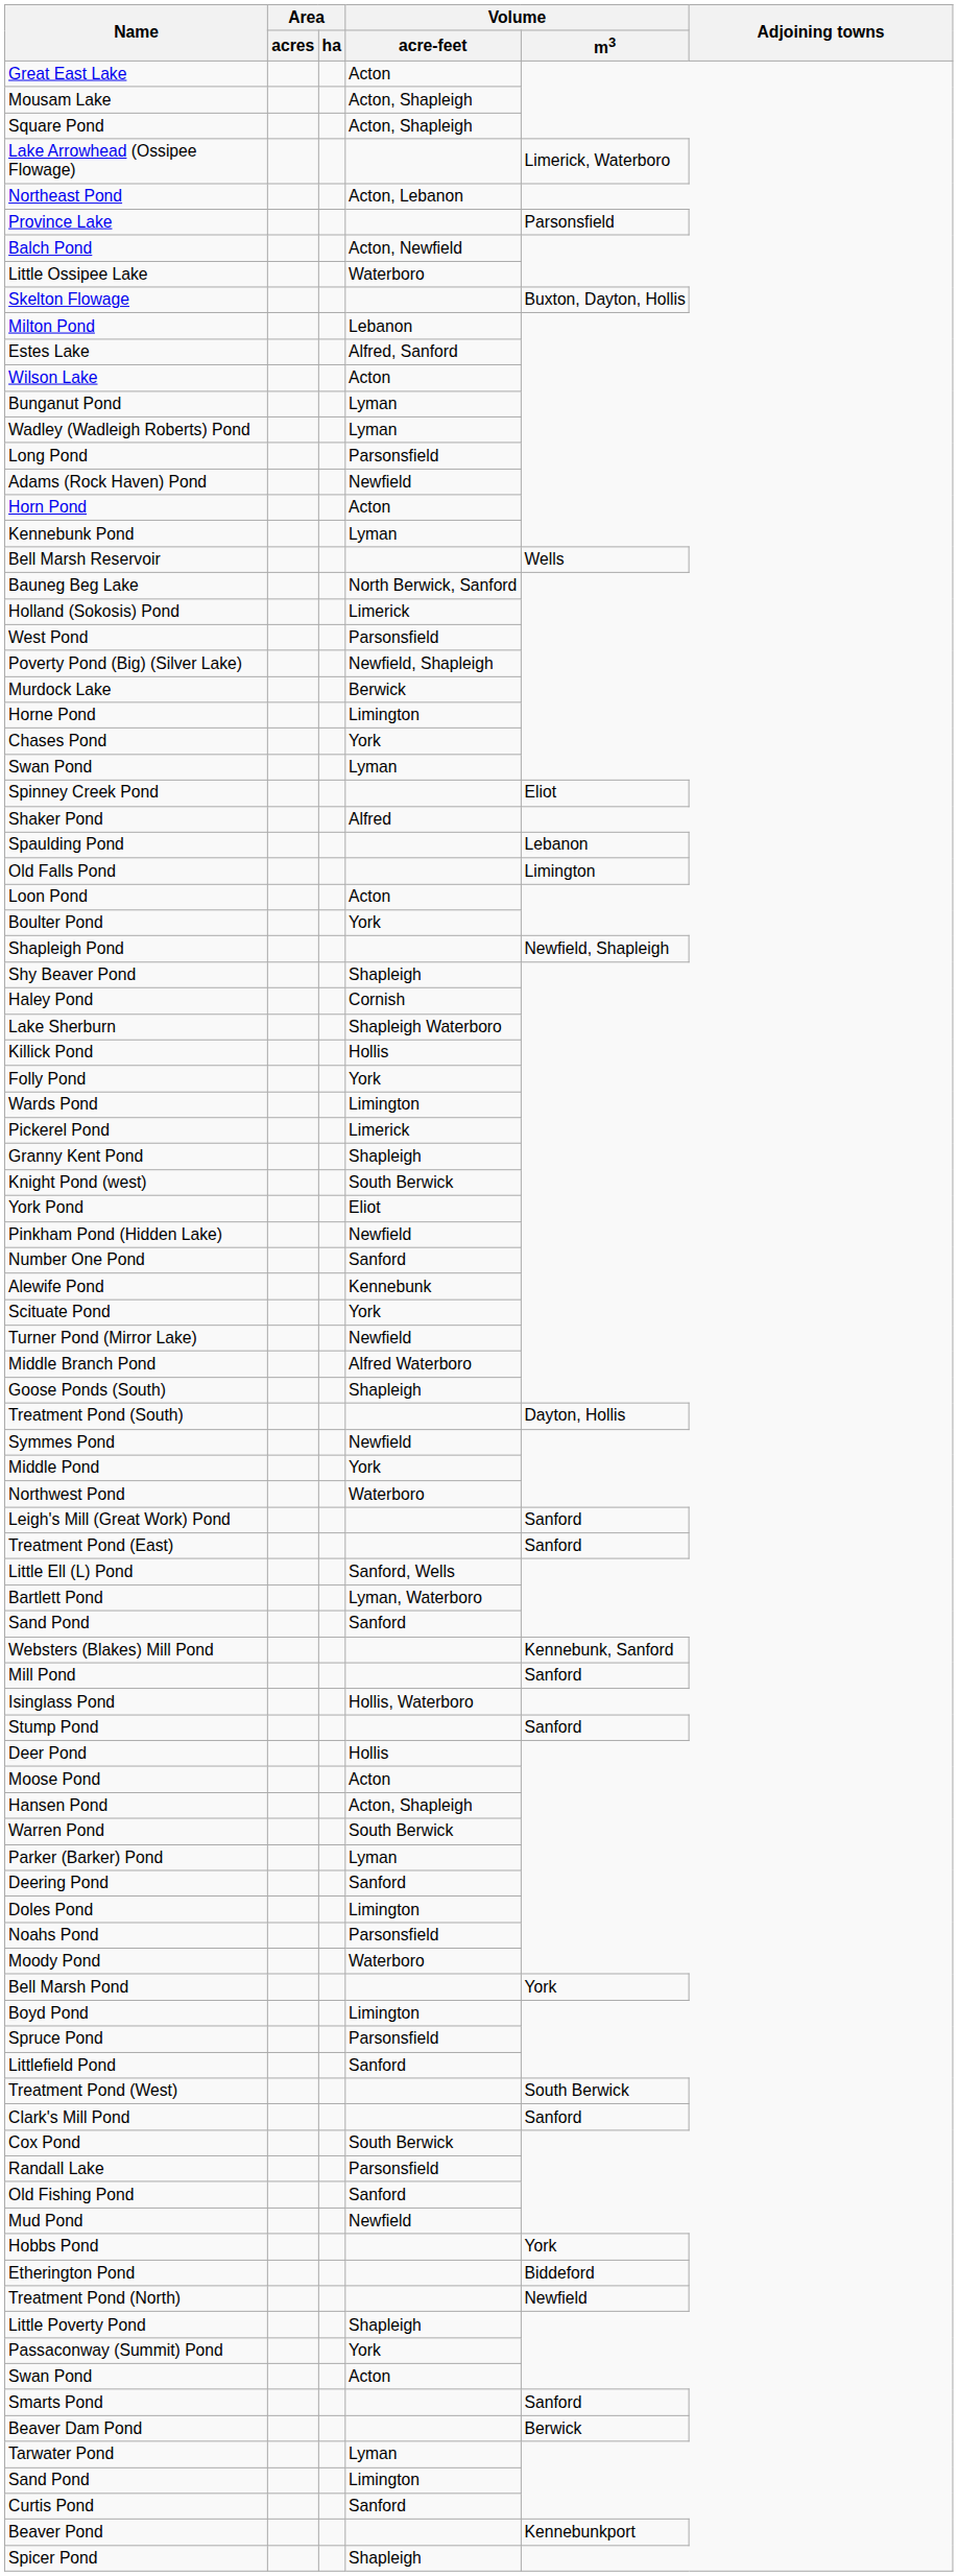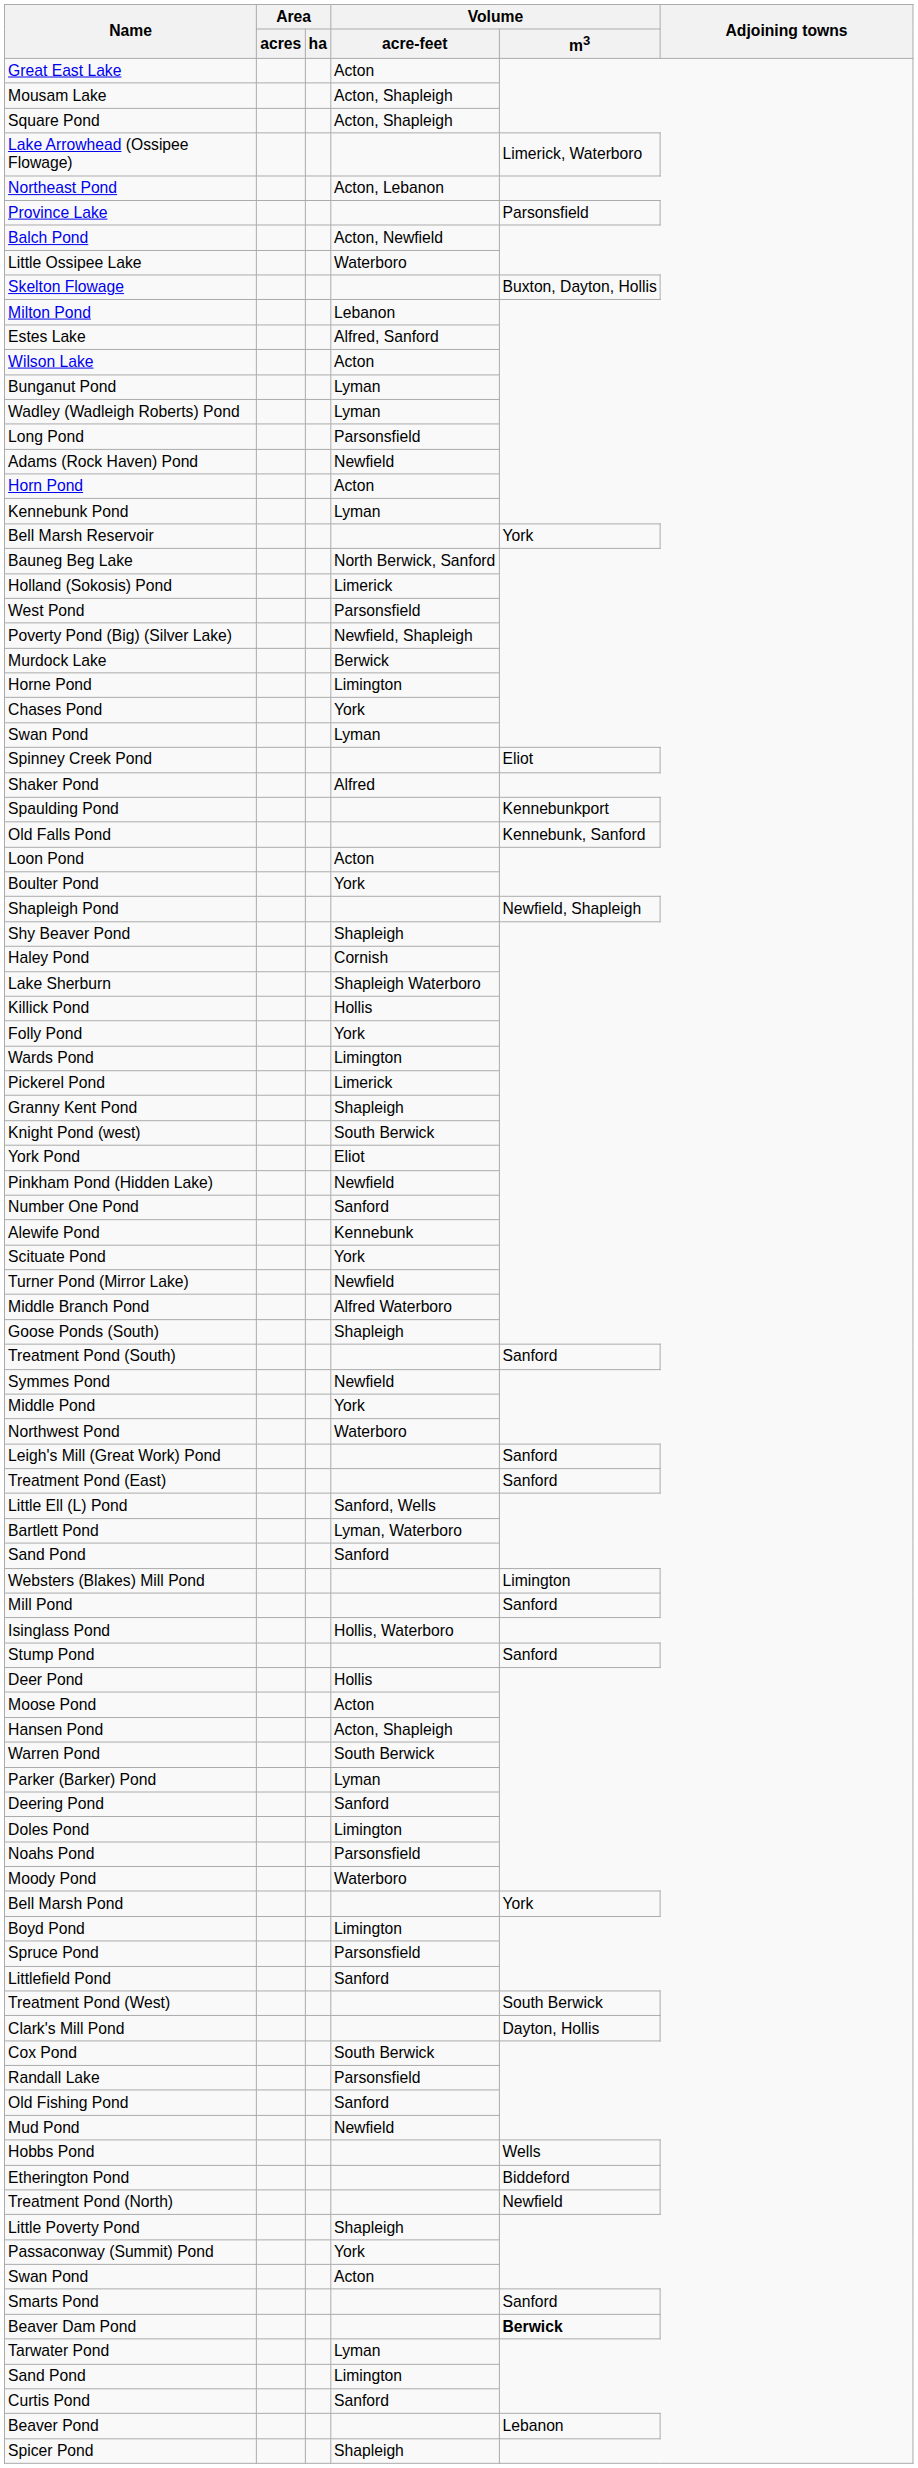Bell Marsh Reservoir | Volume / m3: Wells -> York
Spaulding Pond | Volume / m3: Lebanon -> Kennebunkport
Old Falls Pond | Volume / m3: Limington -> Kennebunk, Sanford
Treatment Pond (South) | Volume / m3: Dayton, Hollis -> Sanford
Websters (Blakes) Mill Pond | Volume / m3: Kennebunk, Sanford -> Limington
Clark's Mill Pond | Volume / m3: Sanford -> Dayton, Hollis
Hobbs Pond | Volume / m3: York -> Wells
Beaver Dam Pond | Volume / m3: normal -> bold
Beaver Pond | Volume / m3: Kennebunkport -> Lebanon
